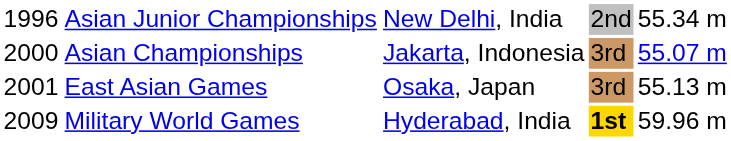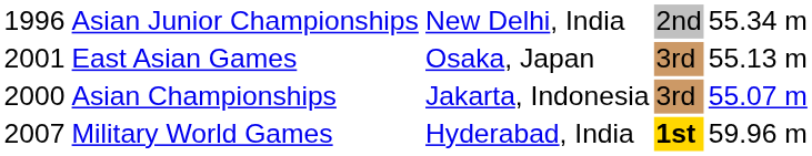rows swapped: Asian Championships <-> East Asian Games
Military World Games | column 1: 2009 -> 2007
